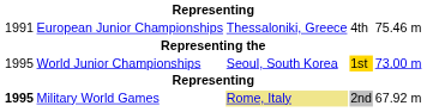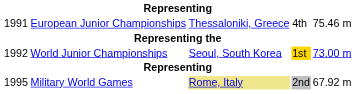World Junior Championships | column 1: 1995 -> 1992
Military World Games | column 1: bold -> normal
